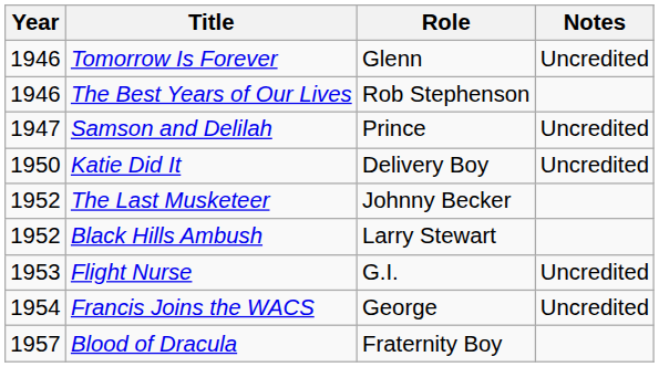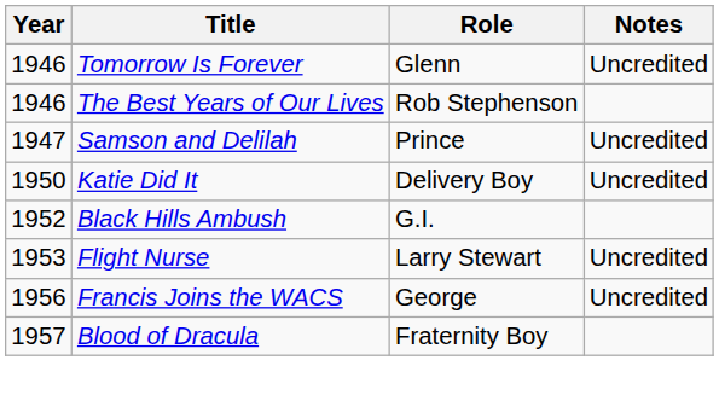- row: 1952 | The Last Musketeer | Johnny Becker
Black Hills Ambush | Role: Larry Stewart -> G.I.
Flight Nurse | Role: G.I. -> Larry Stewart
Francis Joins the WACS | Year: 1954 -> 1956
